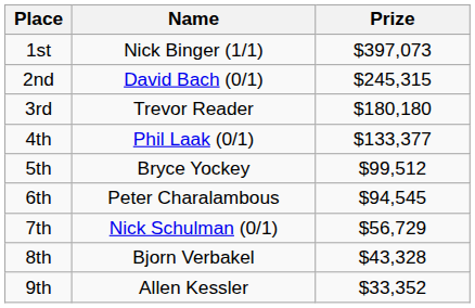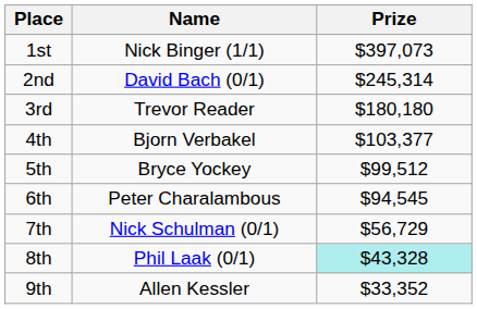2nd | Prize: $245,315 -> $245,314
4th | Name: Phil Laak (0/1) -> Bjorn Verbakel
4th | Prize: $133,377 -> $103,377
8th | Name: Bjorn Verbakel -> Phil Laak (0/1)
8th | Prize: no background -> paleturquoise background
